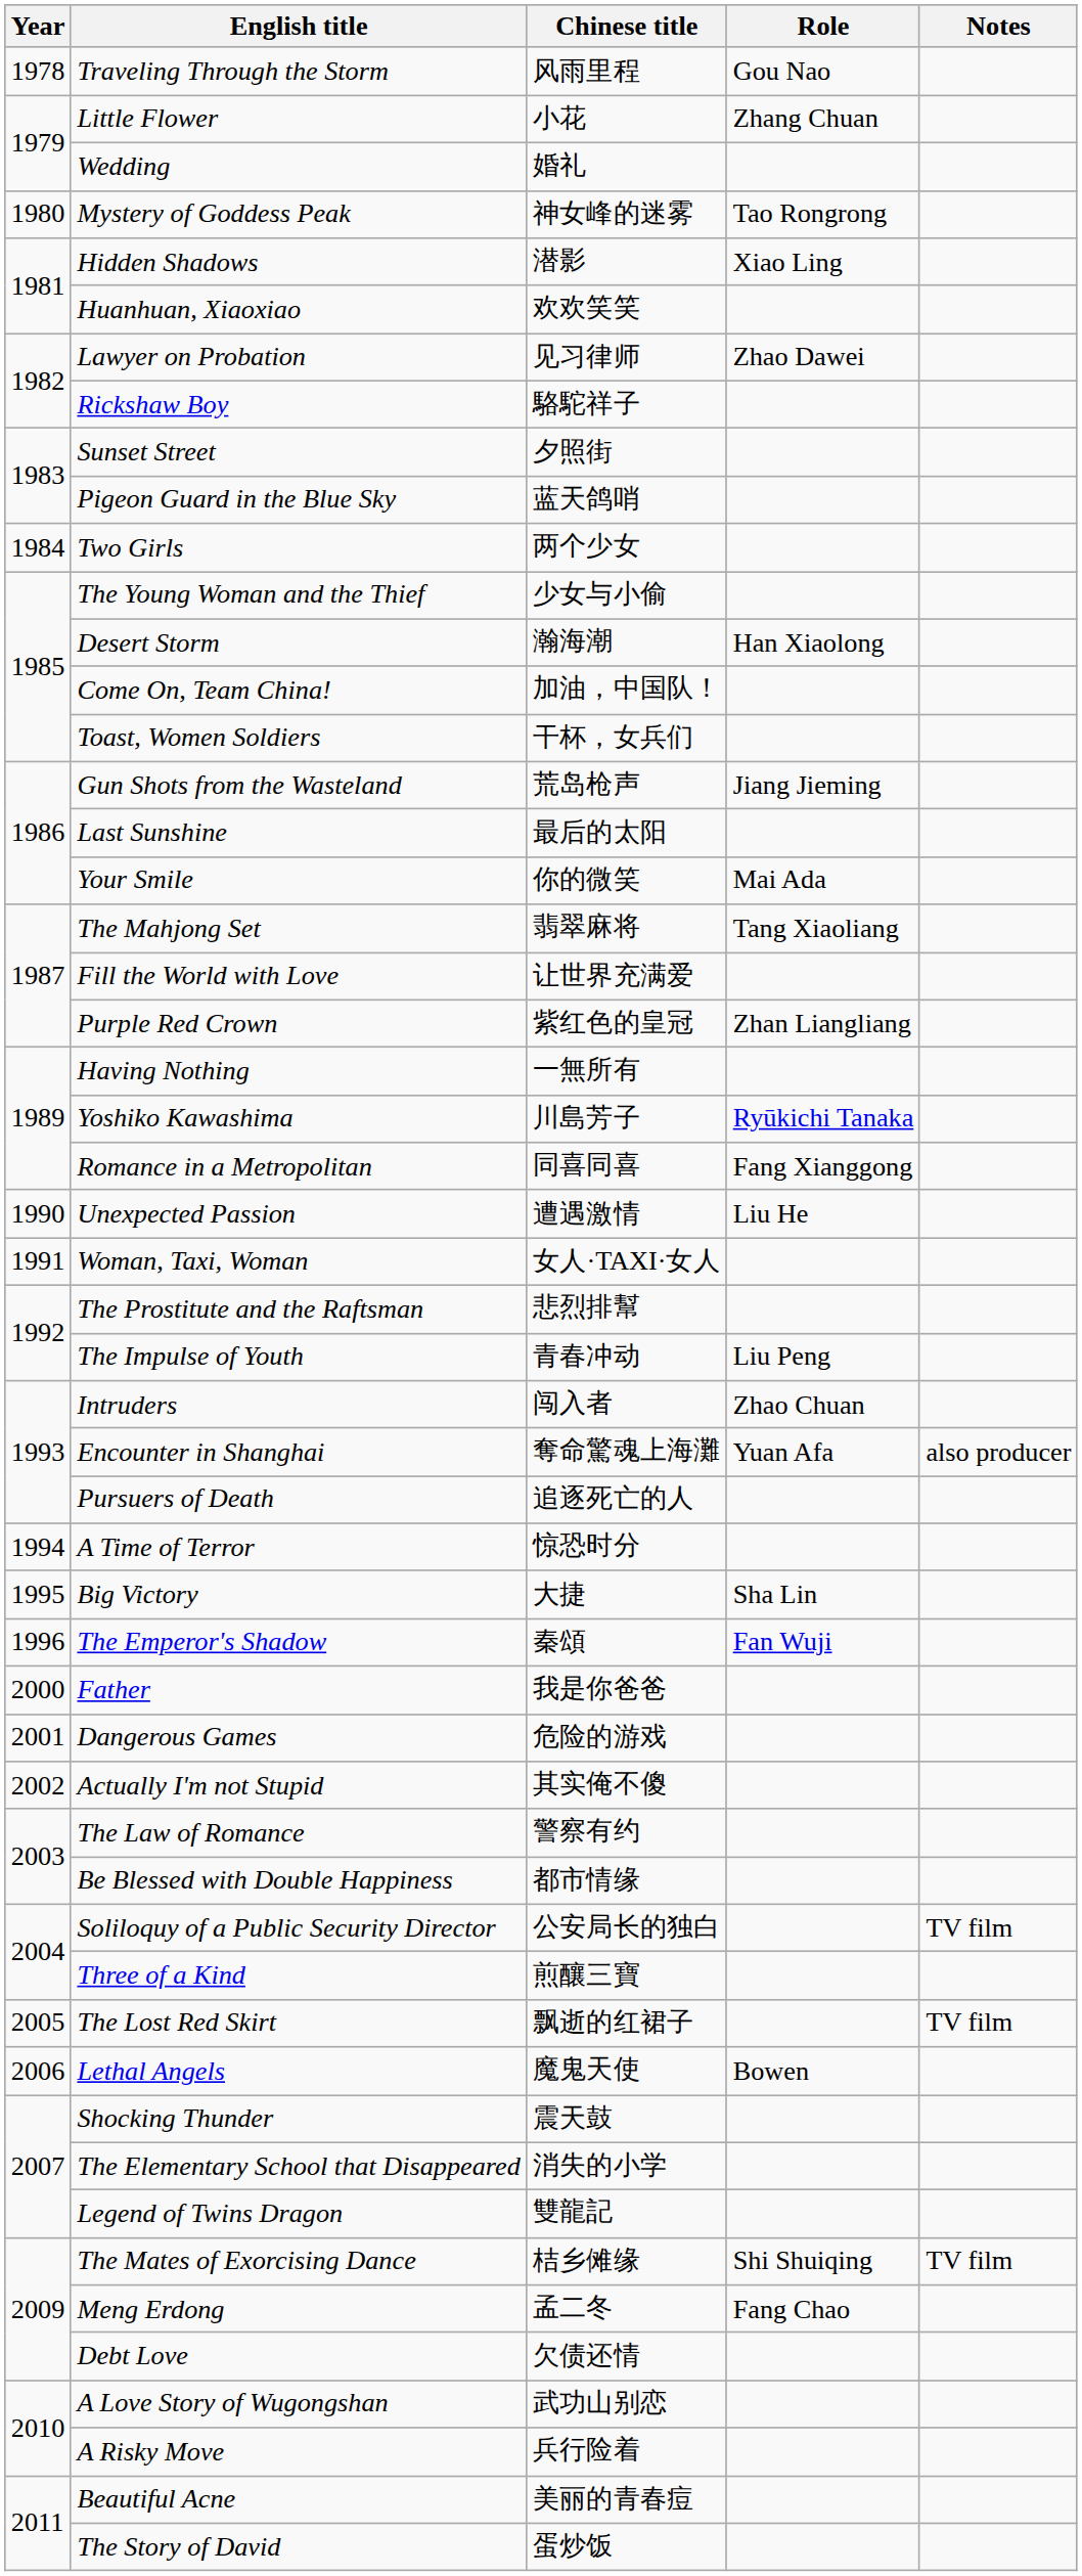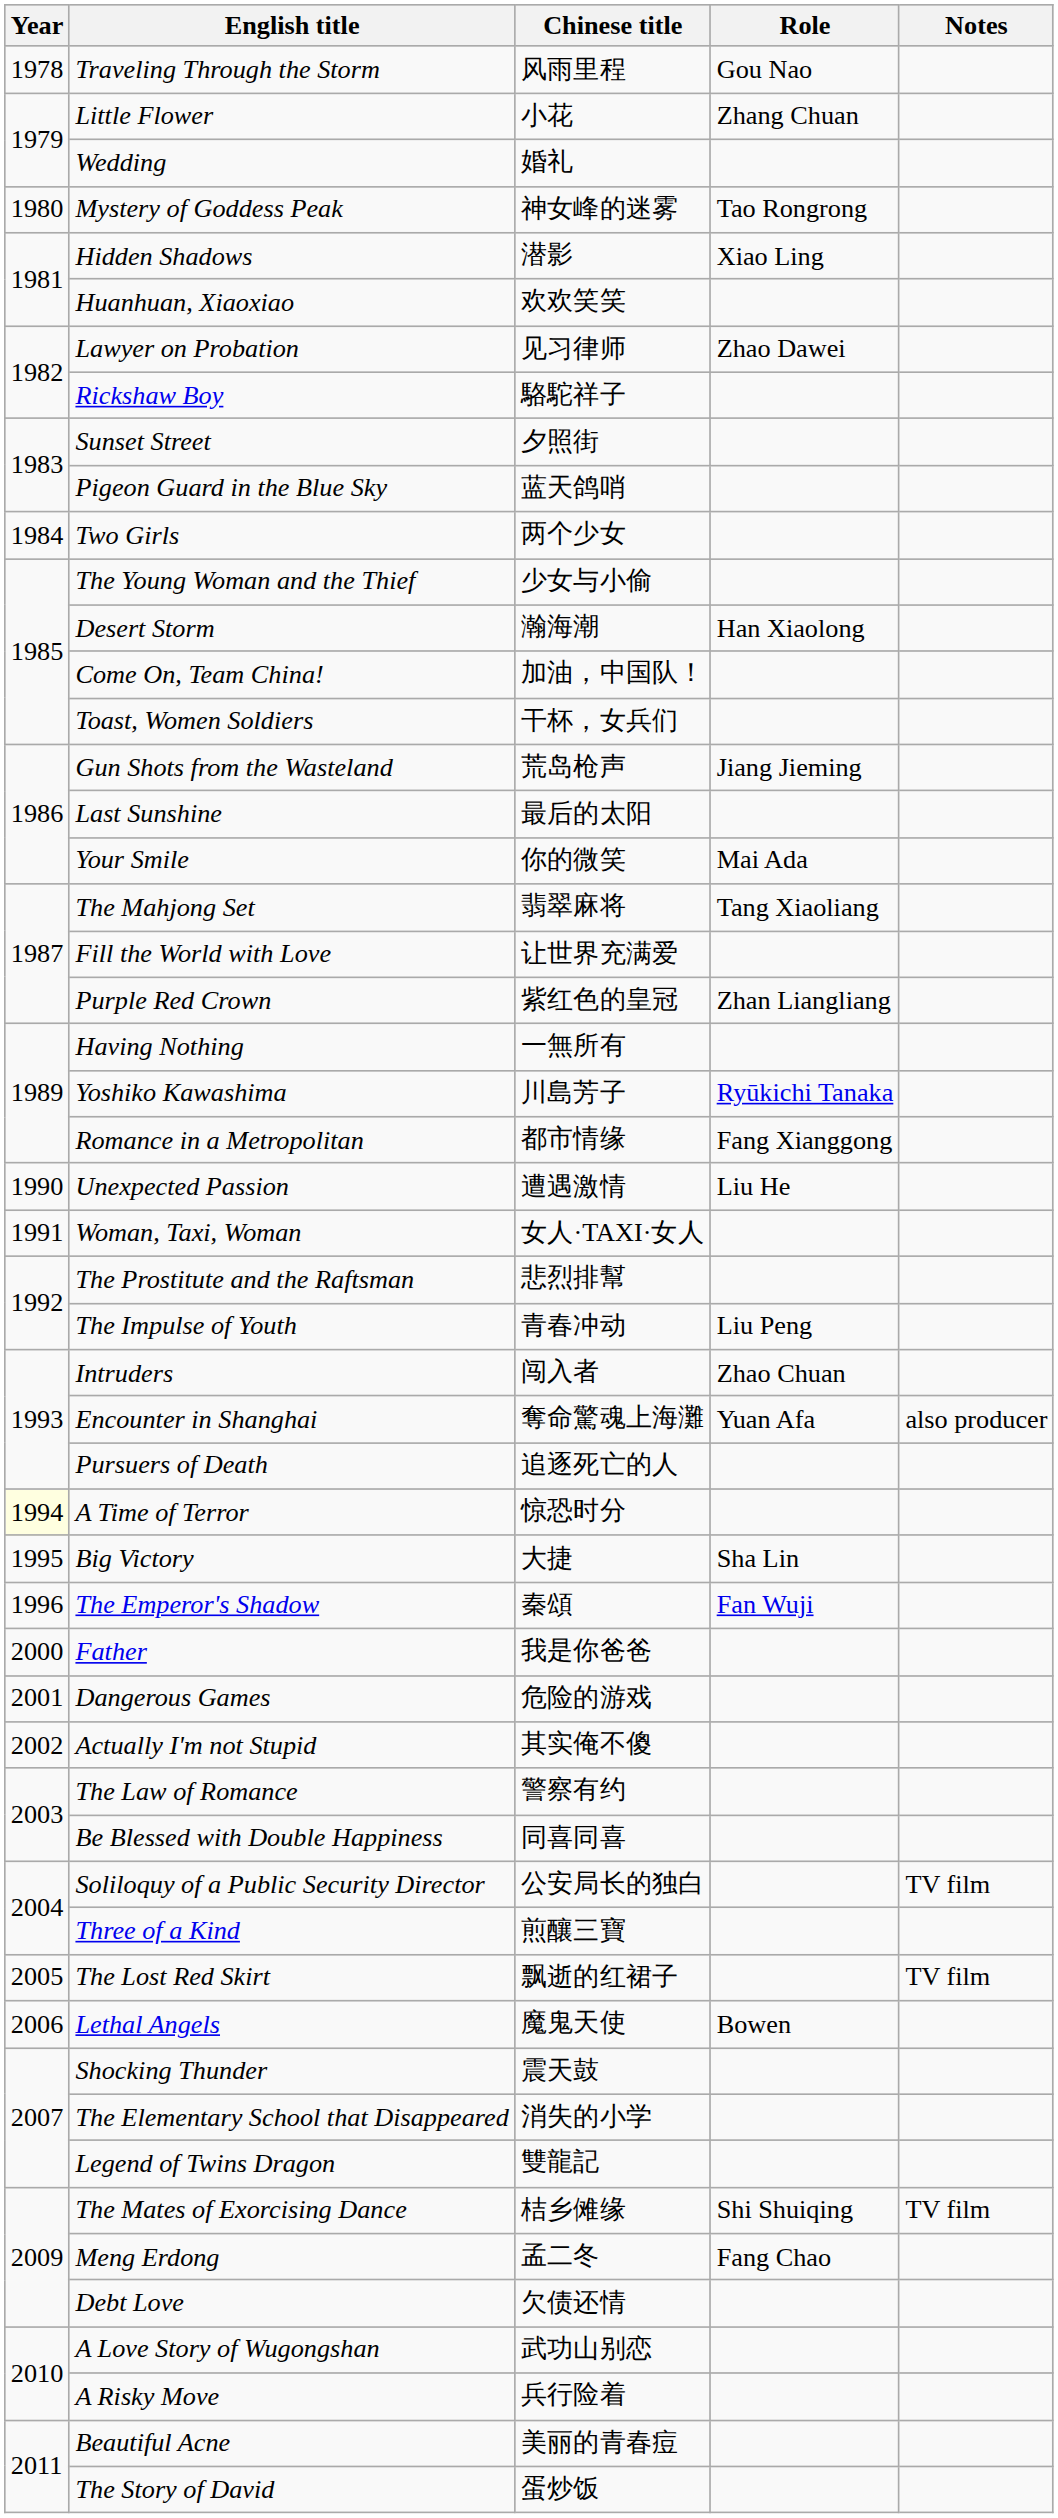Romance in a Metropolitan | Chinese title: 同喜同喜 -> 都市情缘
A Time of Terror | Year: no background -> lightyellow background
Be Blessed with Double Happiness | Chinese title: 都市情缘 -> 同喜同喜
